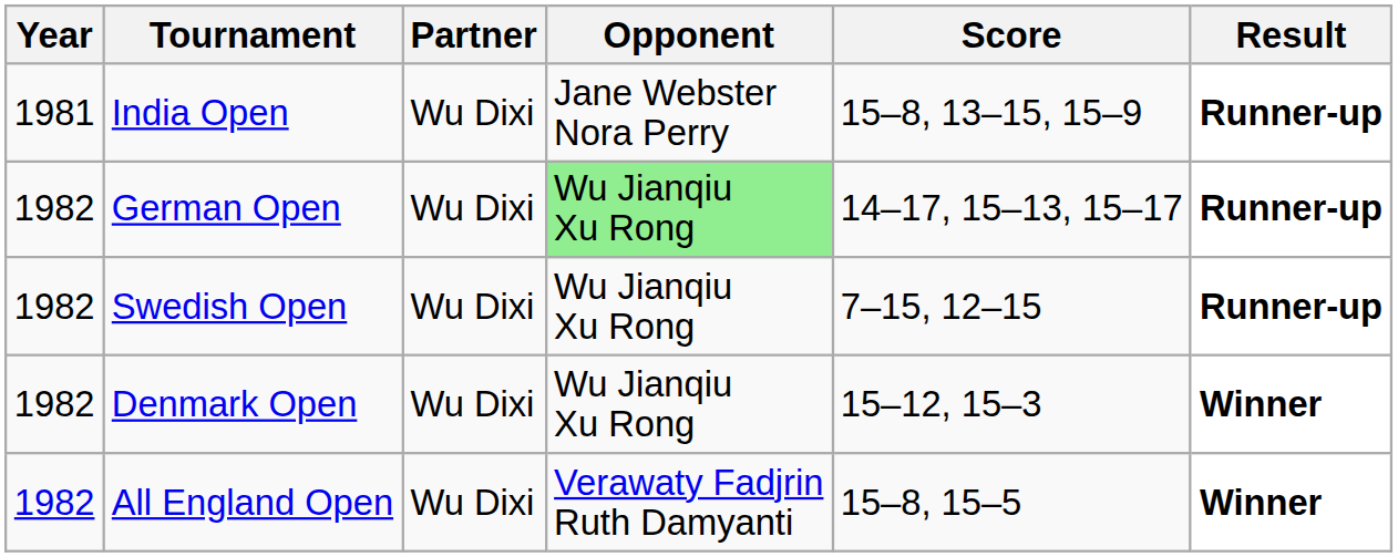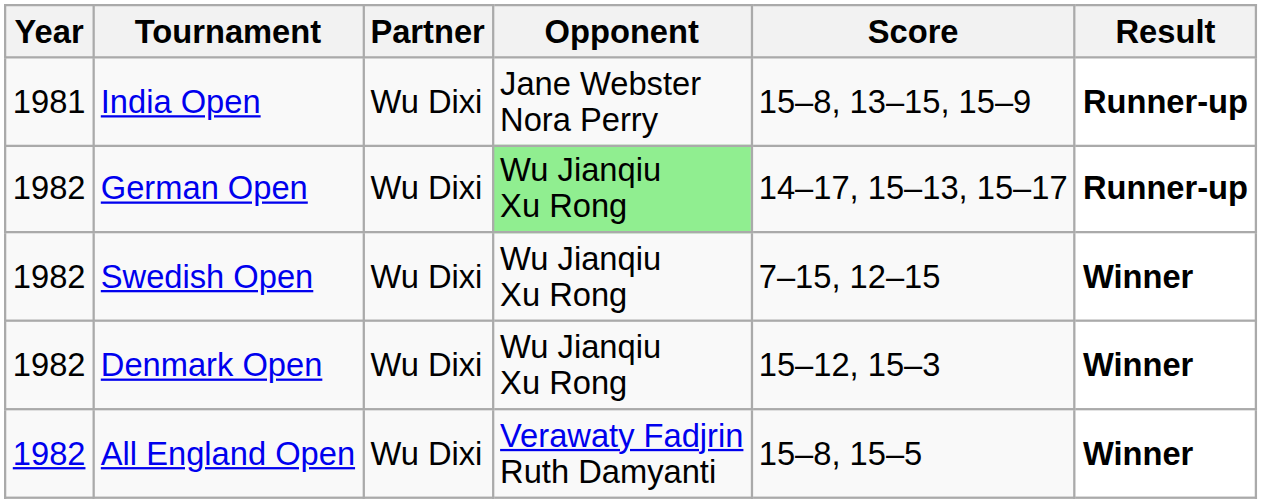Swedish Open | Result: Runner-up -> Winner
